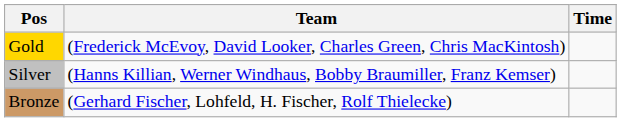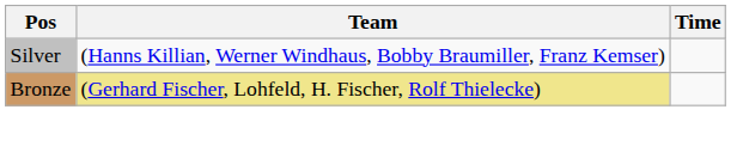- row: Gold | (Frederick McEvoy, David Looker, Charles Green, Chris MacKintosh)
Bronze | Team: no background -> khaki background
